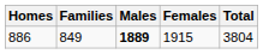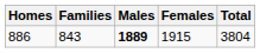886 | Families: 849 -> 843
